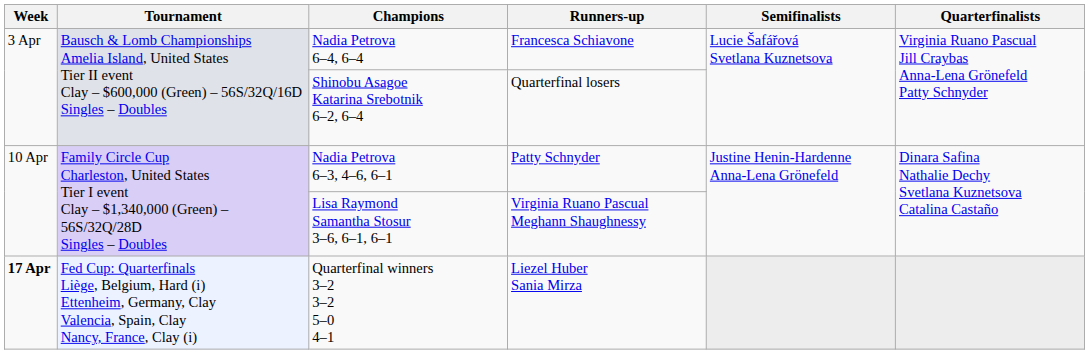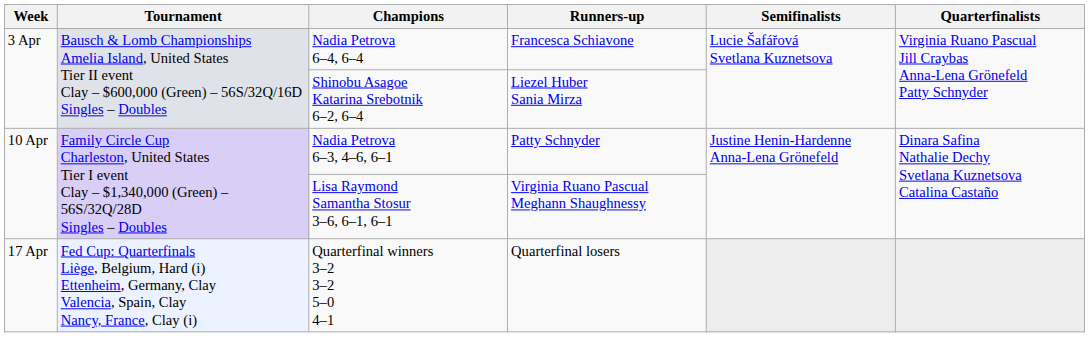Shinobu Asagoe Katarina Srebotnik 6–2, 6–4 | Runners-up: Quarterfinal losers -> Liezel Huber Sania Mirza
Quarterfinal winners 3–2 3–2 5–0 4–1 | Week: bold -> normal
Quarterfinal winners 3–2 3–2 5–0 4–1 | Runners-up: Liezel Huber Sania Mirza -> Quarterfinal losers
